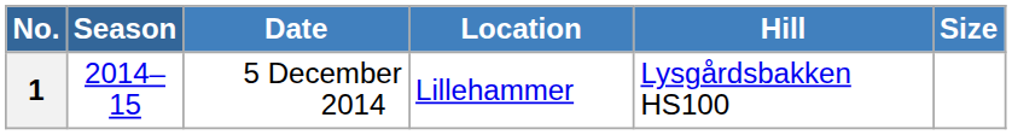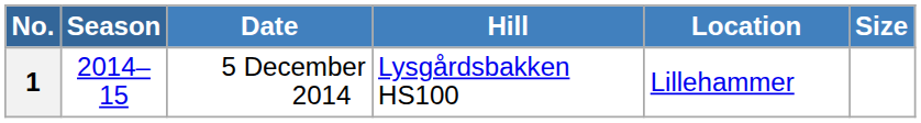columns swapped: Location <-> Hill
